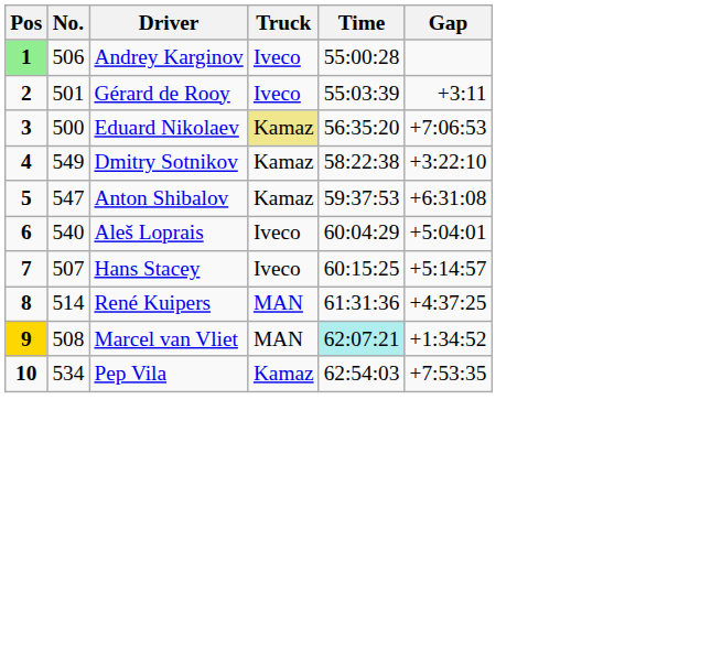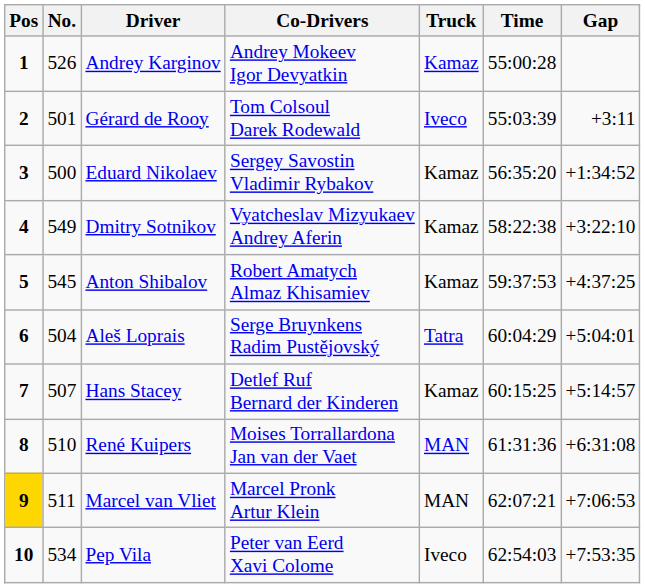+ column: Co-Drivers | Andrey Mokeev Igor Devyatkin | Tom Colsoul Darek Rodewald | Sergey Savostin Vladimir Rybakov | Vyatcheslav Mizyukaev Andrey Aferin | Robert Amatych Almaz Khisamiev | Serge Bruynkens Radim Pustějovský | Detlef Ruf Bernard der Kinderen | Moises Torrallardona Jan van der Vaet | Marcel Pronk Artur Klein | Peter van Eerd Xavi Colome
Andrey Karginov | Pos: lightgreen background -> no background
Andrey Karginov | No.: 506 -> 526
Andrey Karginov | Truck: Iveco -> Kamaz
Eduard Nikolaev | Truck: khaki background -> no background
Eduard Nikolaev | Gap: +7:06:53 -> +1:34:52
Anton Shibalov | No.: 547 -> 545
Anton Shibalov | Gap: +6:31:08 -> +4:37:25
Aleš Loprais | No.: 540 -> 504
Aleš Loprais | Truck: Iveco -> Tatra
Hans Stacey | Truck: Iveco -> Kamaz
René Kuipers | No.: 514 -> 510
René Kuipers | Gap: +4:37:25 -> +6:31:08
Marcel van Vliet | No.: 508 -> 511
Marcel van Vliet | Time: paleturquoise background -> no background
Marcel van Vliet | Gap: +1:34:52 -> +7:06:53
Pep Vila | Truck: Kamaz -> Iveco
